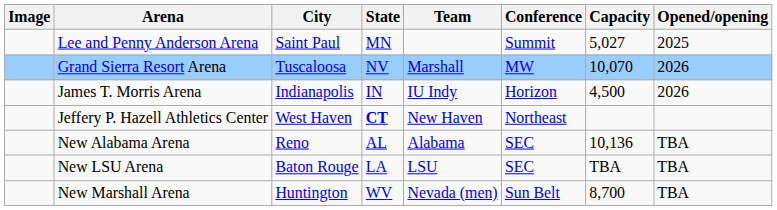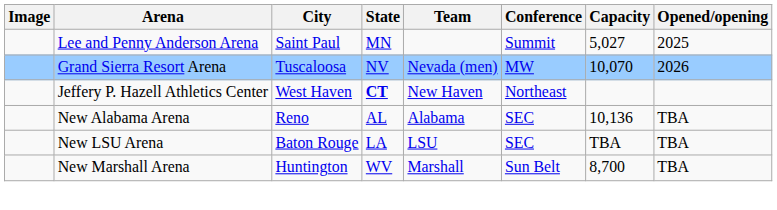Grand Sierra Resort Arena | Team: Marshall -> Nevada (men)
- row: James T. Morris Arena | Indianapolis | IN | IU Indy | Horizon | 4,500 | 2026
New Marshall Arena | Team: Nevada (men) -> Marshall
